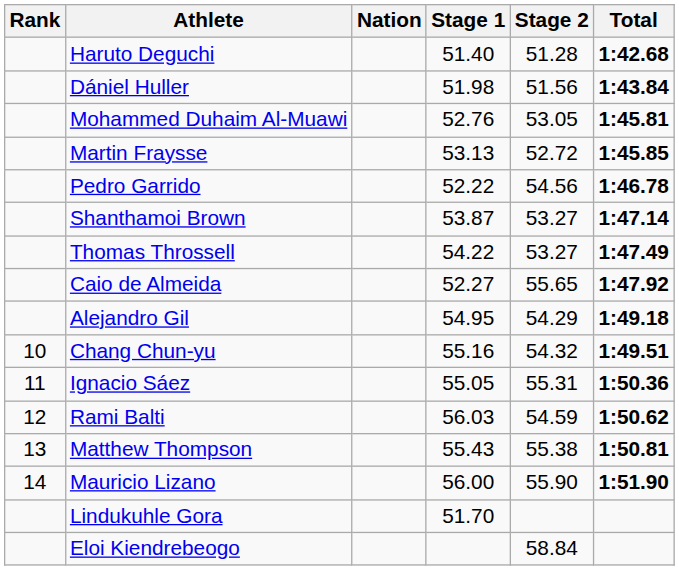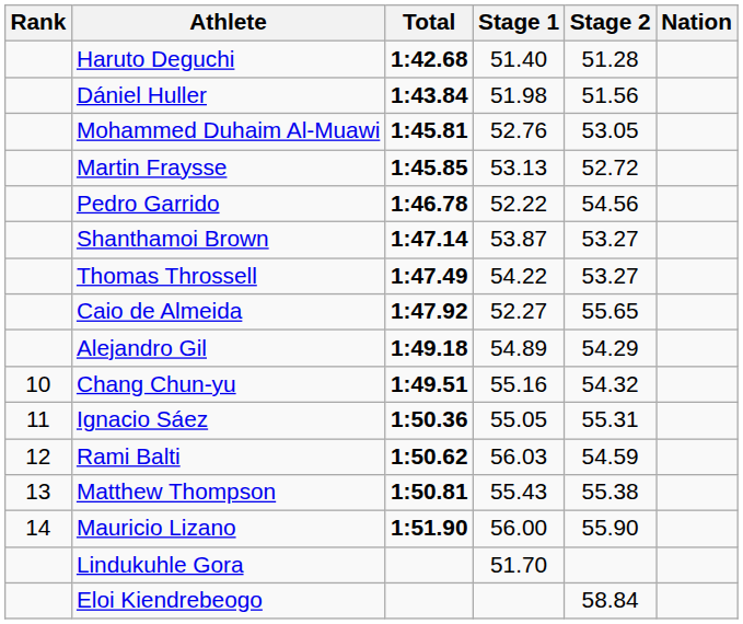columns swapped: Nation <-> Total
Alejandro Gil | Stage 1: 54.95 -> 54.89
